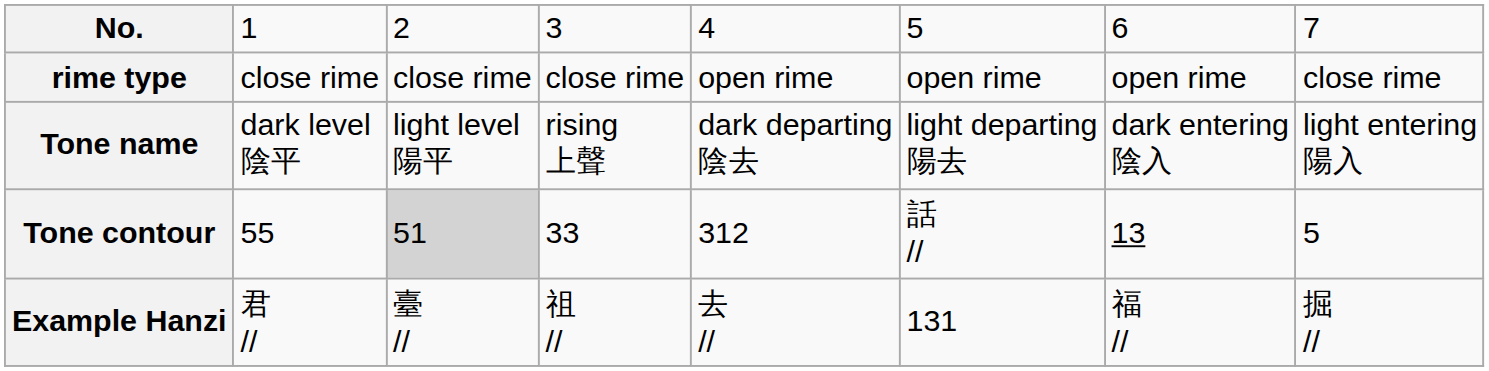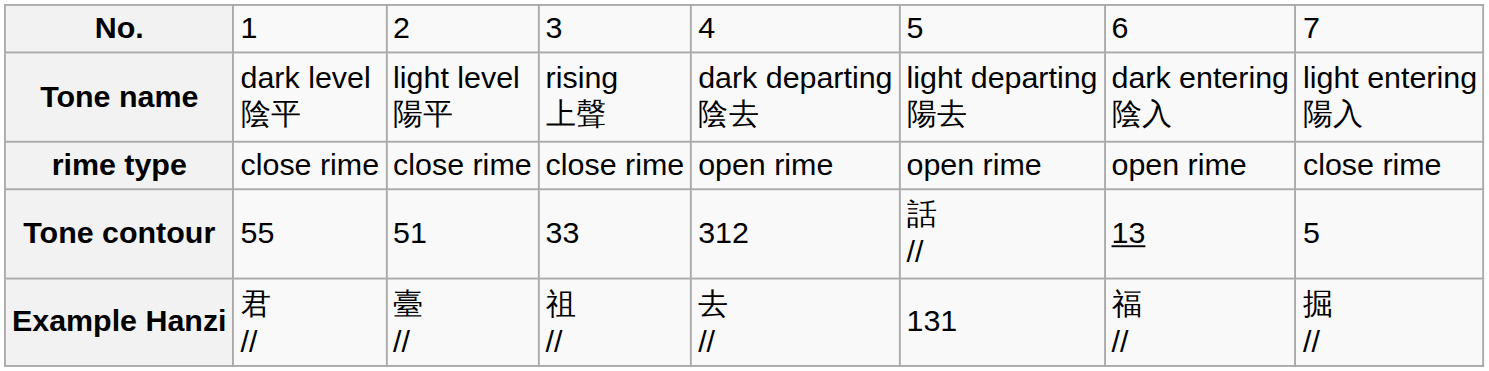rows swapped: Tone name <-> rime type
Tone contour | column 3: lightgrey background -> no background
